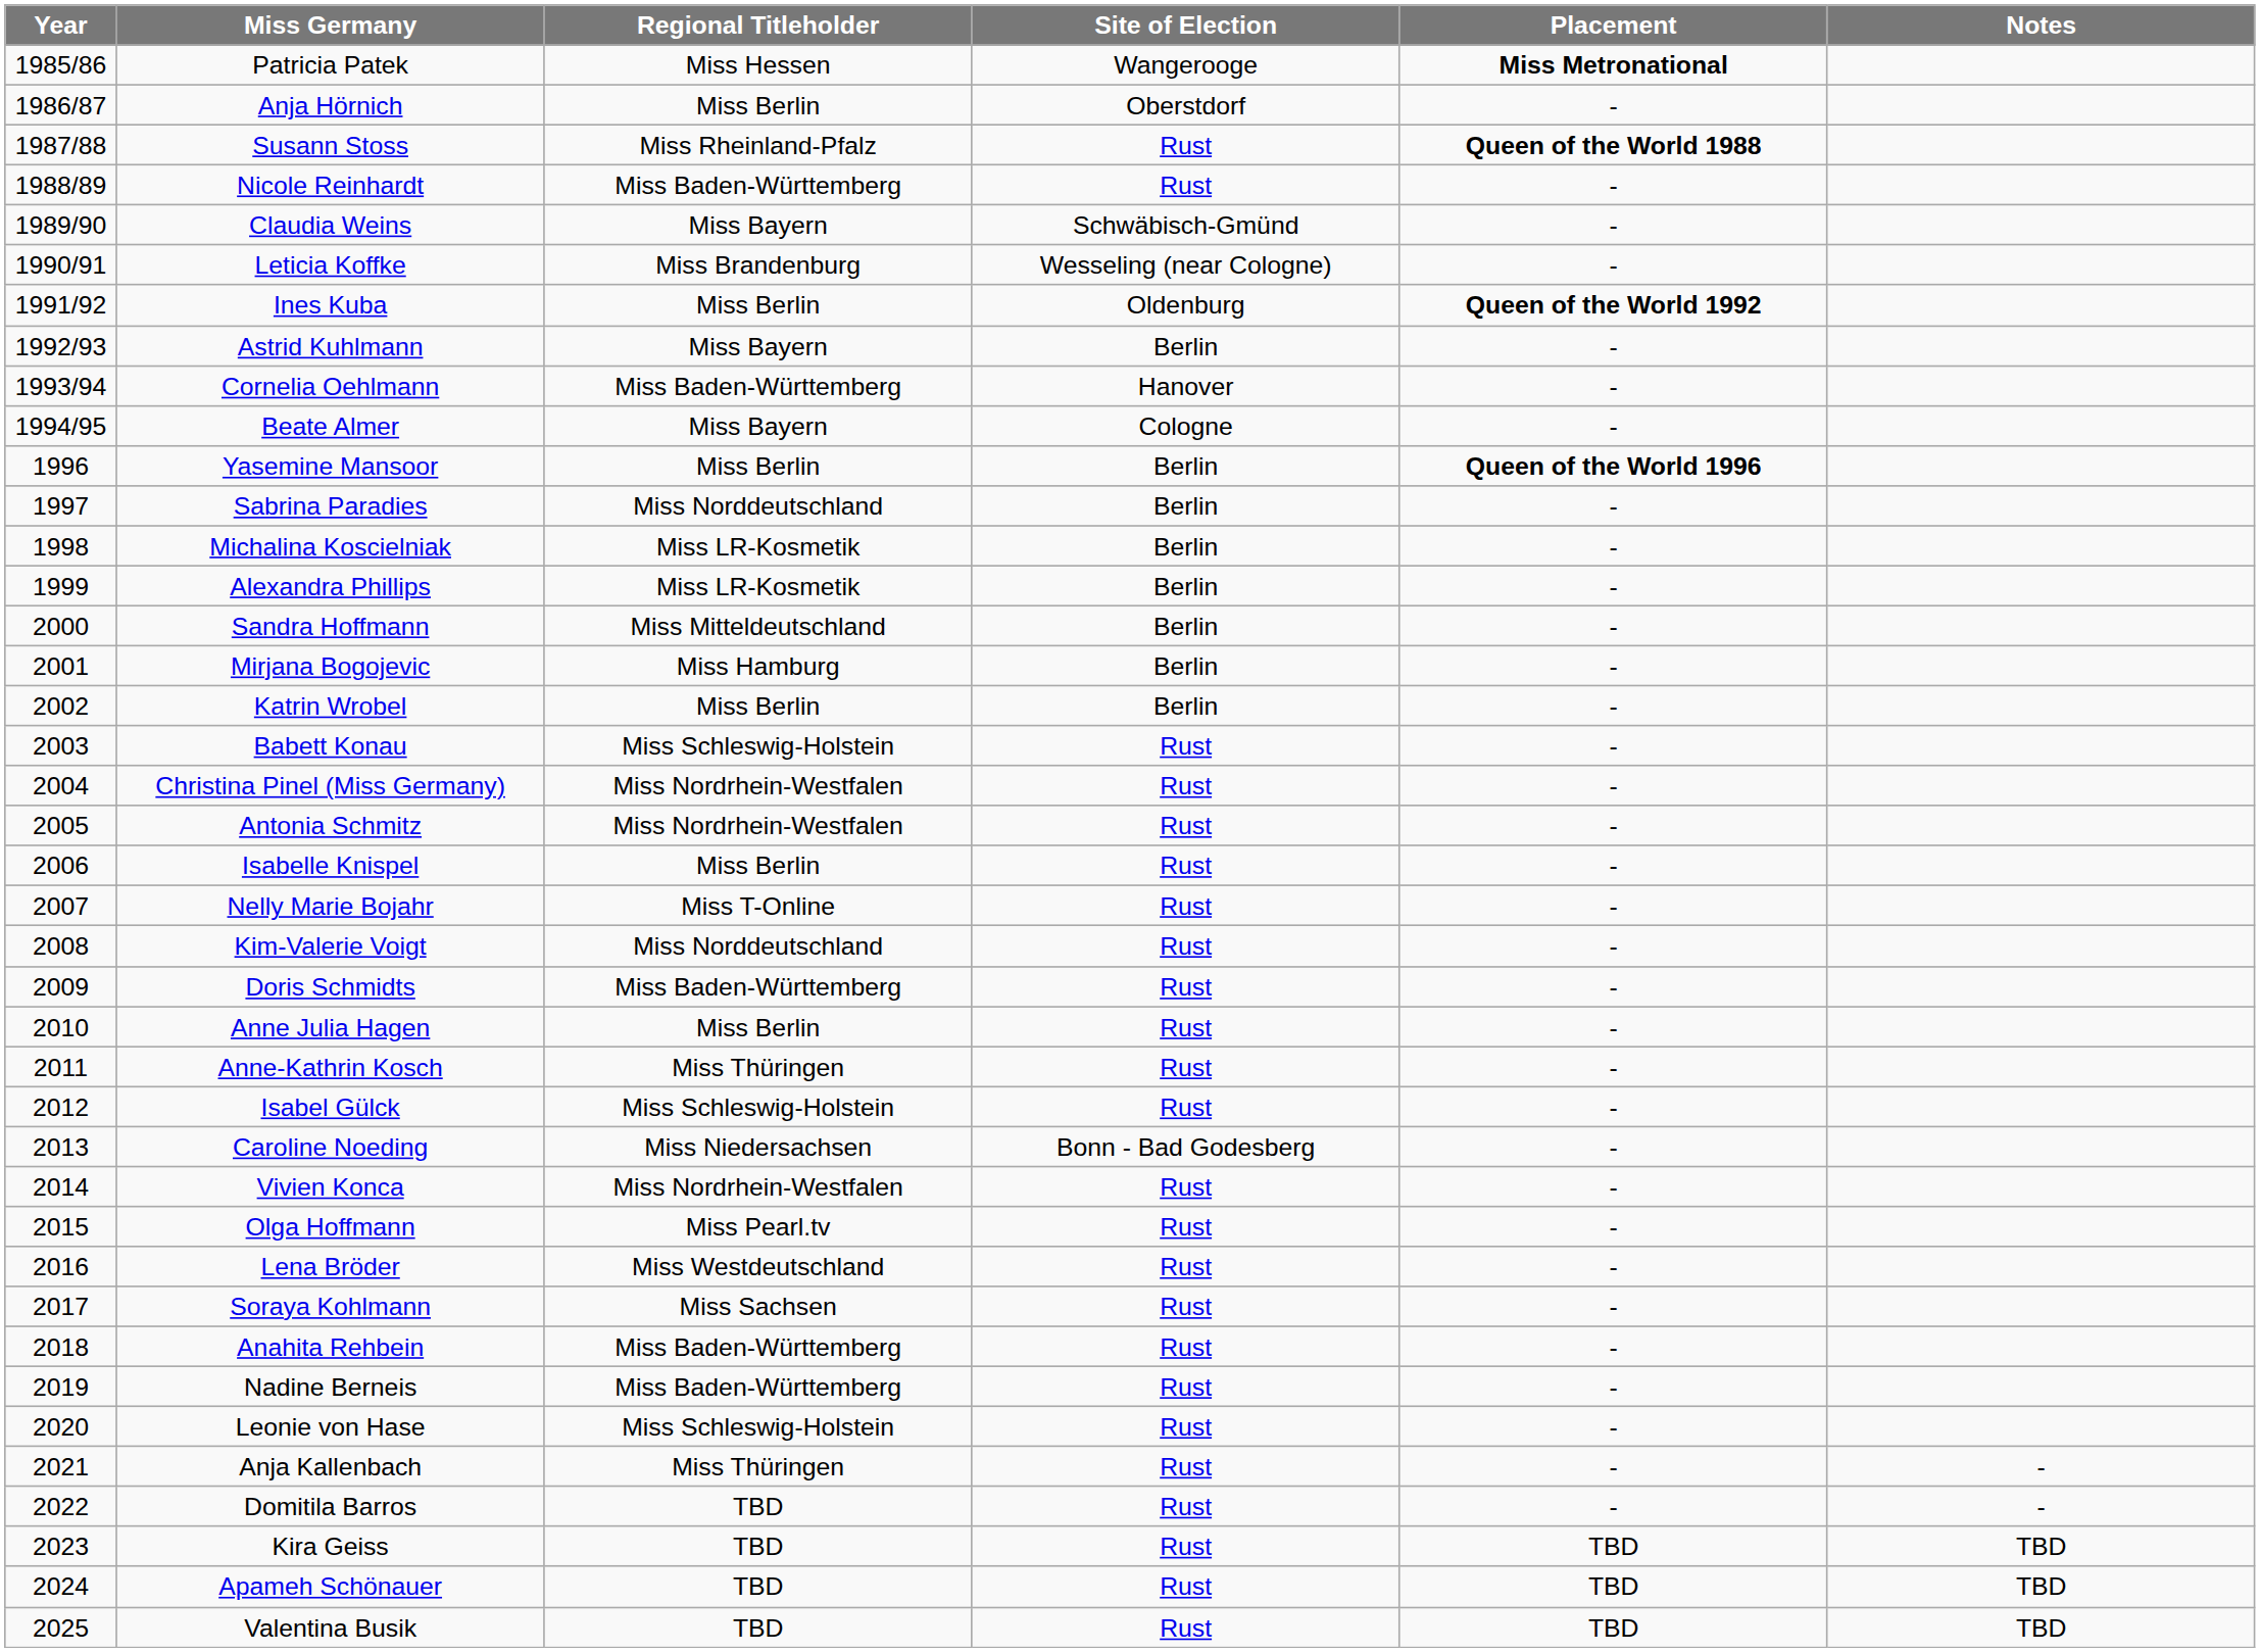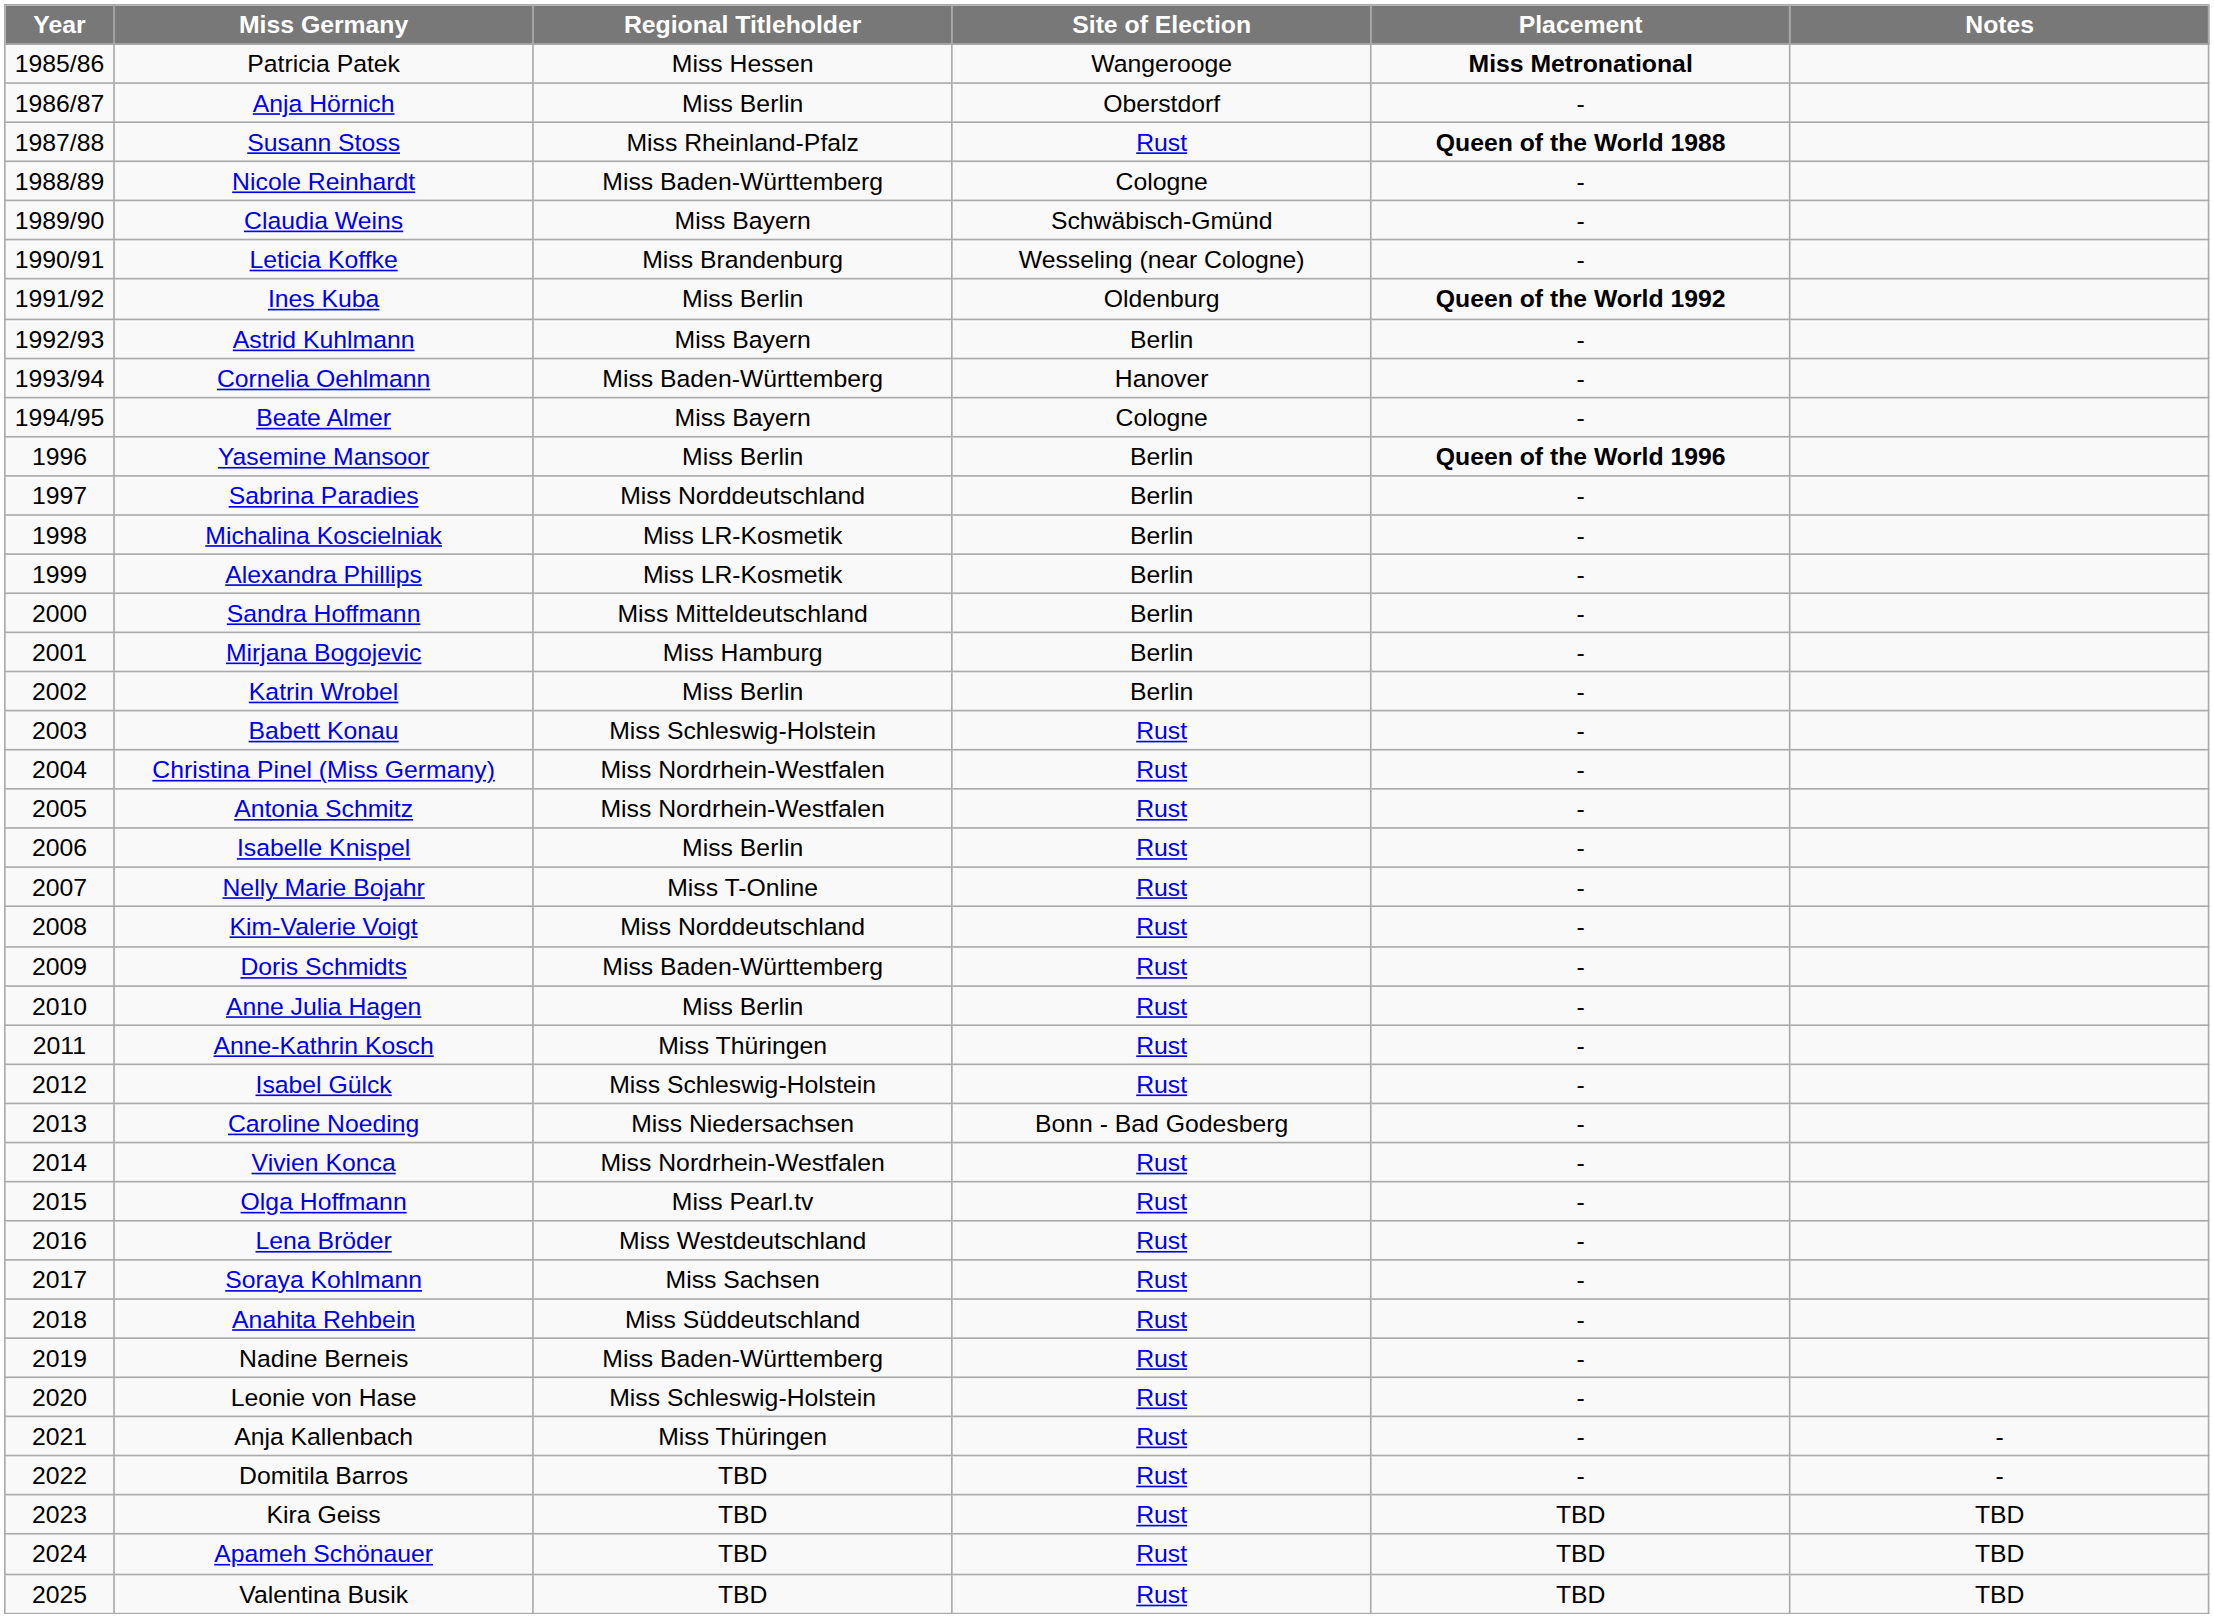Nicole Reinhardt | Site of Election: Rust -> Cologne
Anahita Rehbein | Regional Titleholder: Miss Baden-Württemberg -> Miss Süddeutschland
